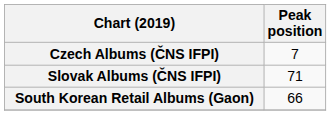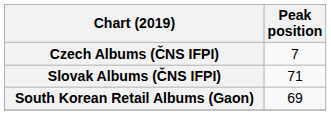South Korean Retail Albums (Gaon) | Peak position: 66 -> 69
